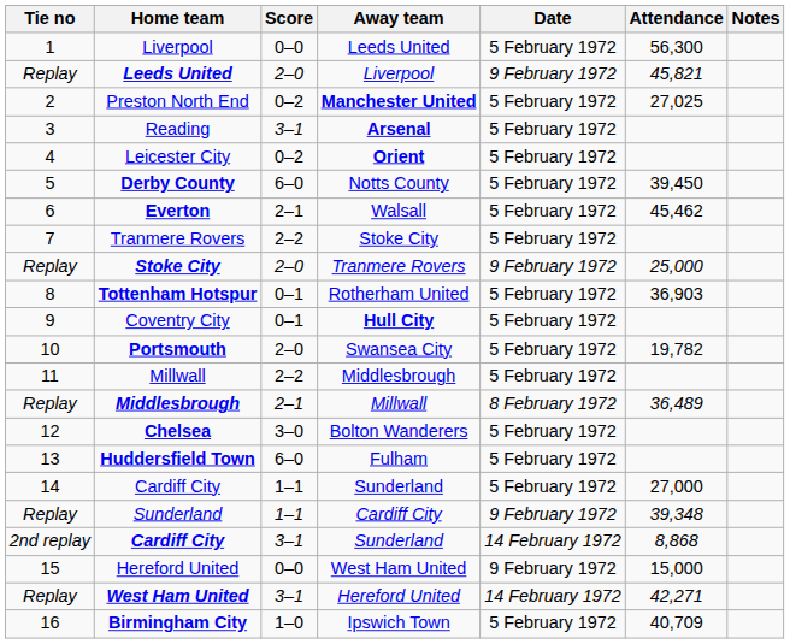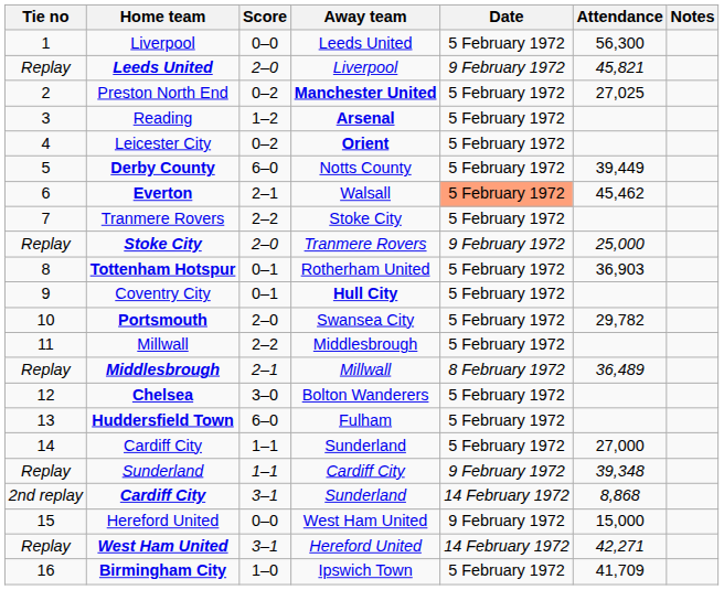Reading | Score: 3–1 -> 1–2
Derby County | Attendance: 39,450 -> 39,449
Everton | Date: no background -> lightsalmon background
Portsmouth | Attendance: 19,782 -> 29,782
Birmingham City | Attendance: 40,709 -> 41,709
